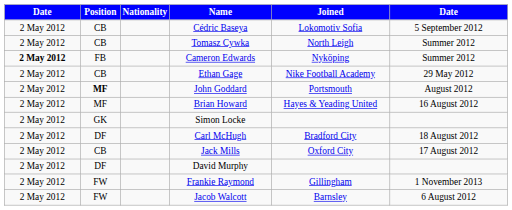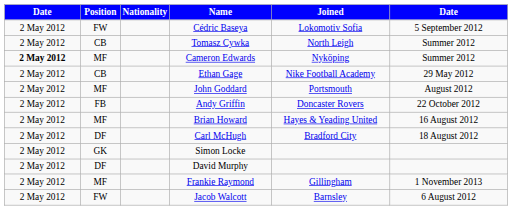Cédric Baseya | Position: CB -> FW
Cameron Edwards | Position: FB -> MF
John Goddard | Position: bold -> normal
+ row: 2 May 2012 | FB | Andy Griffin | Doncaster Rovers | 22 October 2012
rows swapped: Simon Locke <-> Carl McHugh
- row: 2 May 2012 | CB | Jack Mills | Oxford City | 17 August 2012
Frankie Raymond | Position: FW -> MF
